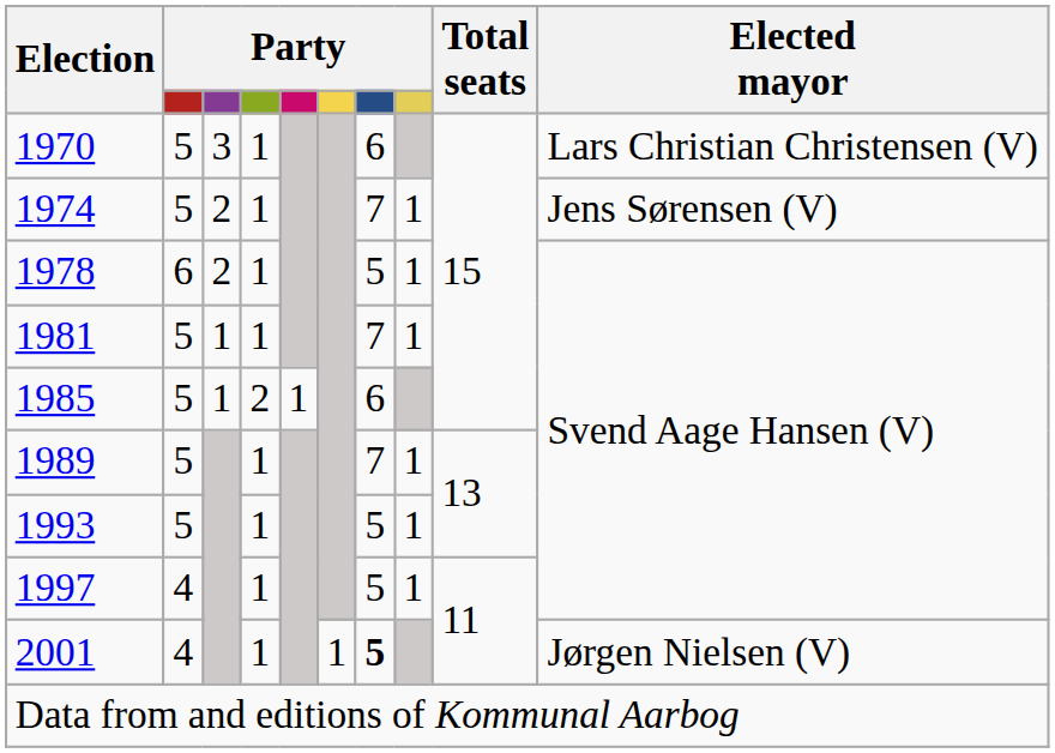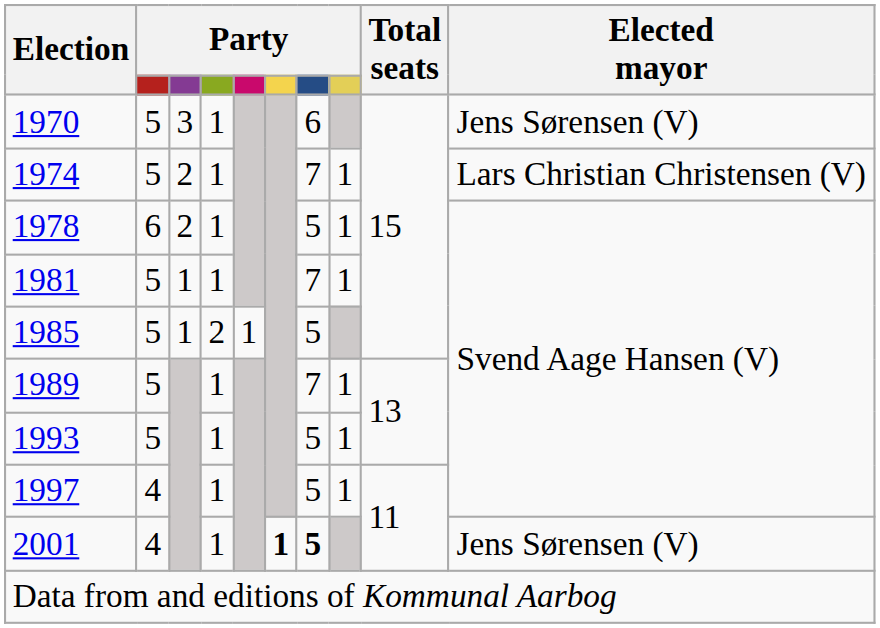1970 | Elected mayor: Lars Christian Christensen (V) -> Jens Sørensen (V)
1974 | Elected mayor: Jens Sørensen (V) -> Lars Christian Christensen (V)
1985 | column 7: 6 -> 5
2001 | column 6: normal -> bold
2001 | Elected mayor: Jørgen Nielsen (V) -> Jens Sørensen (V)
